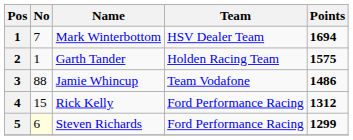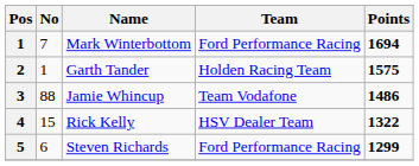Mark Winterbottom | Team: HSV Dealer Team -> Ford Performance Racing
Rick Kelly | Team: Ford Performance Racing -> HSV Dealer Team
Rick Kelly | Points: 1312 -> 1322
Steven Richards | No: lightyellow background -> no background
